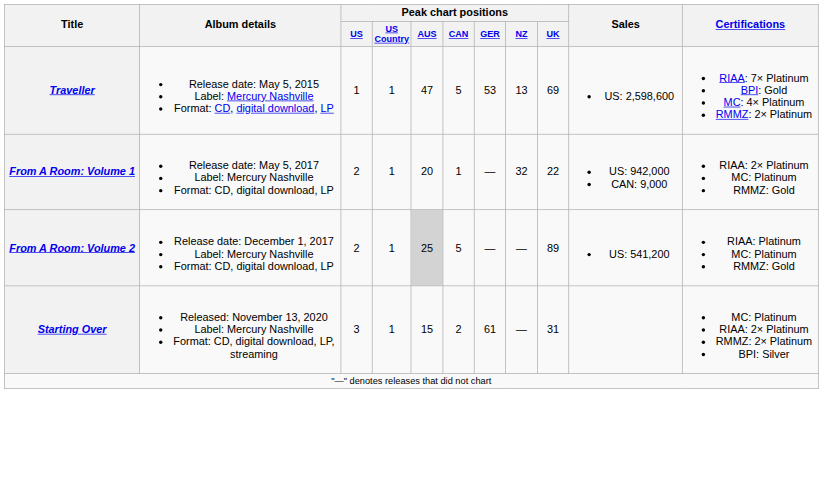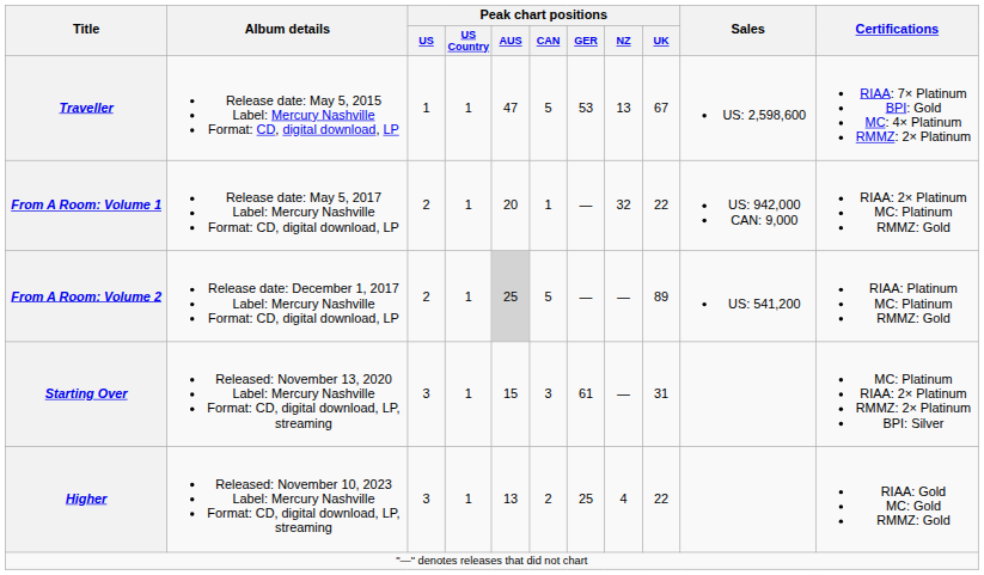Traveller | Peak chart positions / UK: 69 -> 67
Starting Over | Peak chart positions / CAN: 2 -> 3
+ row: Higher | Released: November 10, 2023 Label: Mercury Nashville Format: CD, digital download, LP, streaming | 3 | 1 | 13 | 2 | 25 | 4 | 22 | RIAA: Gold MC: Gold RMMZ: Gold
